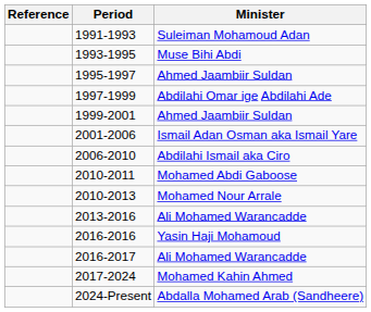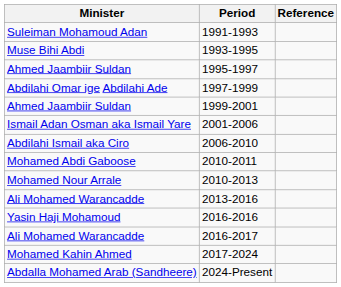columns swapped: Minister <-> Reference
